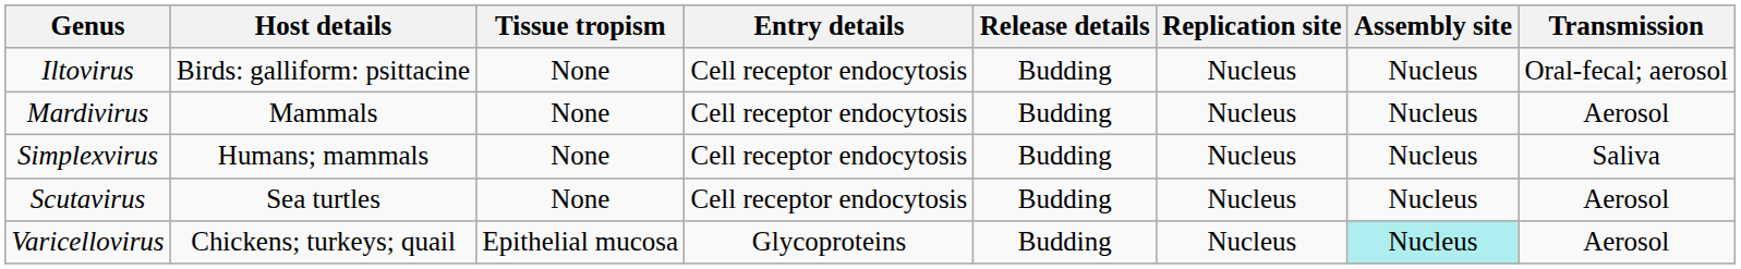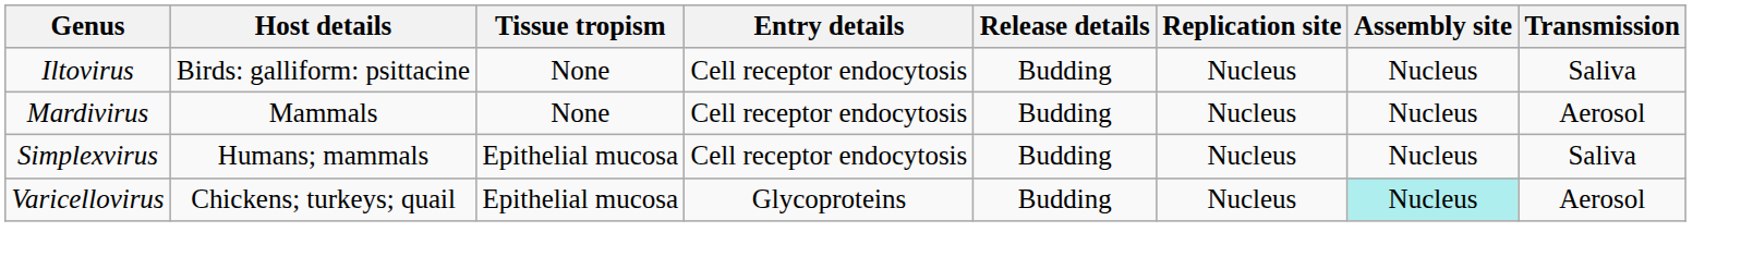Iltovirus | Transmission: Oral-fecal; aerosol -> Saliva
Simplexvirus | Tissue tropism: None -> Epithelial mucosa
- row: Scutavirus | Sea turtles | None | Cell receptor endocytosis | Budding | Nucleus | Nucleus | Aerosol
